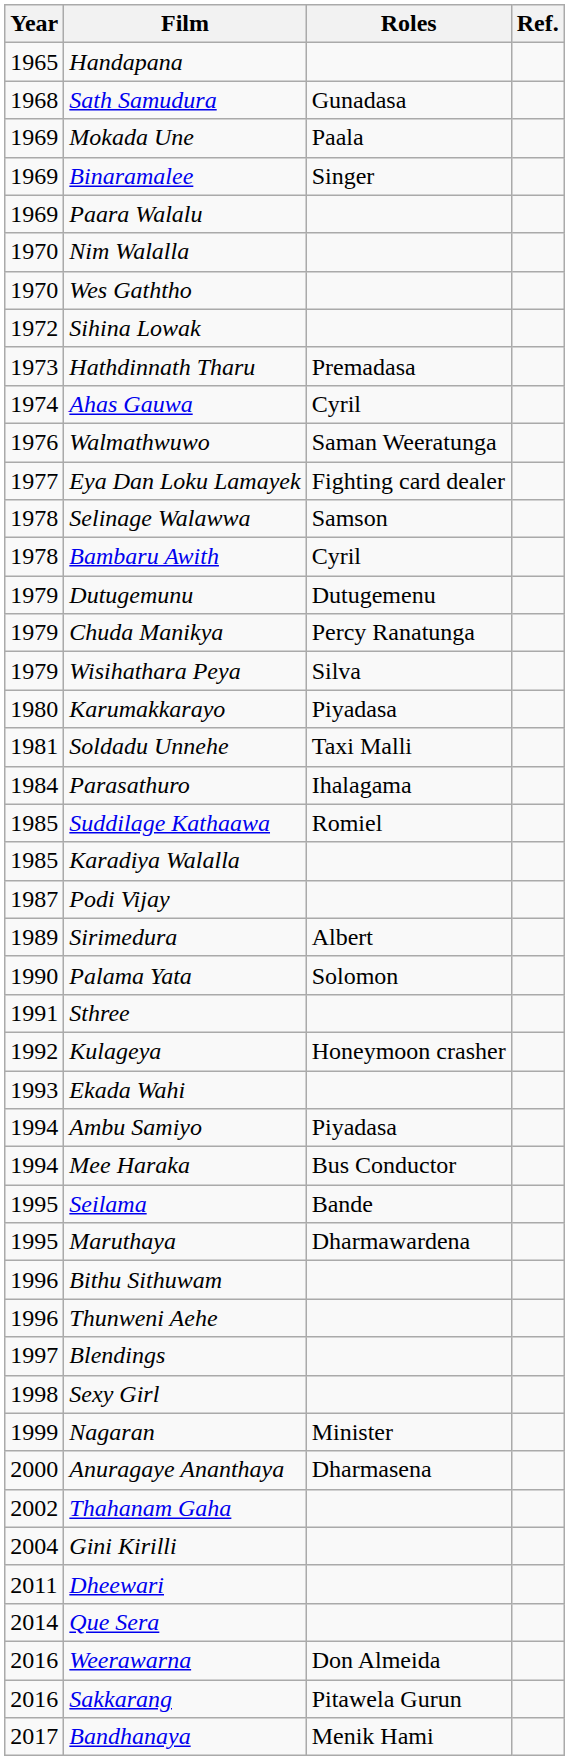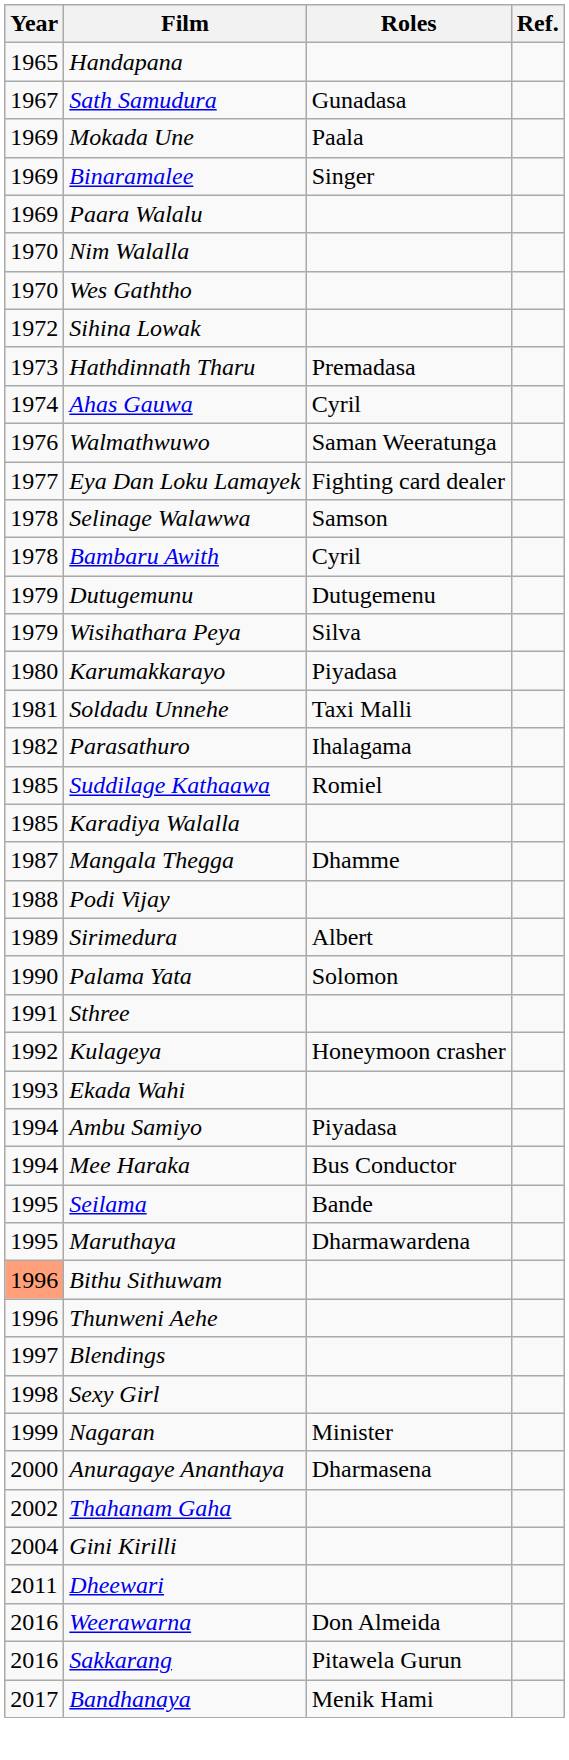Sath Samudura | Year: 1968 -> 1967
- row: 1979 | Chuda Manikya | Percy Ranatunga
Parasathuro | Year: 1984 -> 1982
+ row: 1987 | Mangala Thegga | Dhamme
Podi Vijay | Year: 1987 -> 1988
Bithu Sithuwam | Year: no background -> lightsalmon background
- row: 2014 | Que Sera
